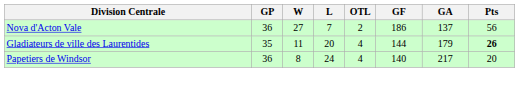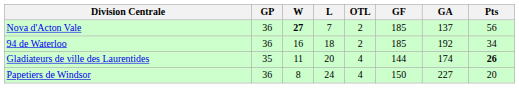Nova d'Acton Vale | W: normal -> bold
Nova d'Acton Vale | GF: 186 -> 185
+ row: 94 de Waterloo | 36 | 16 | 18 | 2 | 185 | 192 | 34
Gladiateurs de ville des Laurentides | GA: 179 -> 174
Papetiers de Windsor | GF: 140 -> 150
Papetiers de Windsor | GA: 217 -> 227
